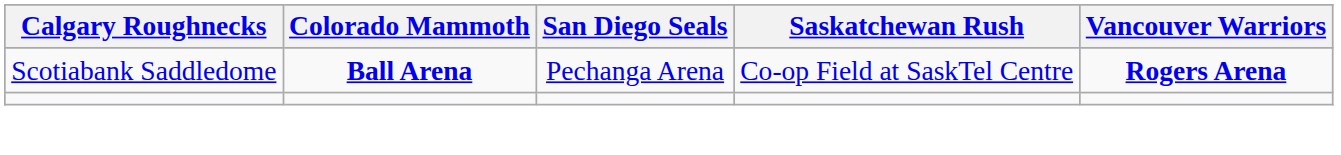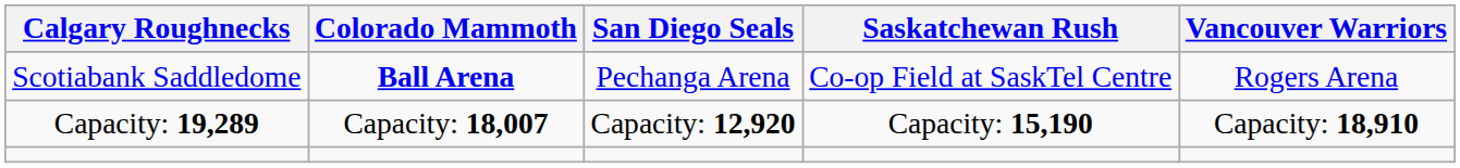Scotiabank Saddledome | Vancouver Warriors: bold -> normal
+ row: Capacity: 19,289 | Capacity: 18,007 | Capacity: 12,920 | Capacity: 15,190 | Capacity: 18,910
